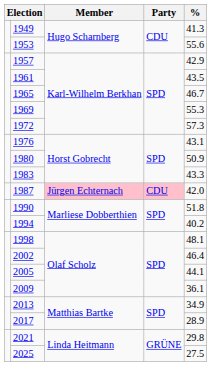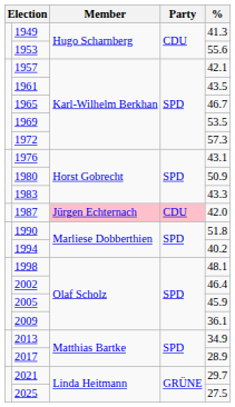1957 | %: 42.9 -> 42.1
1969 | %: 55.3 -> 53.5
2005 | %: 44.1 -> 45.9
2021 | %: 29.8 -> 29.7
